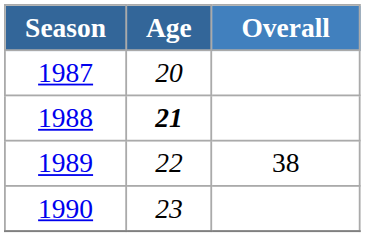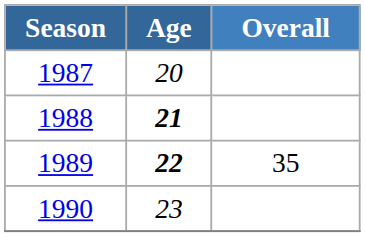1989 | Age: normal -> bold
1989 | Overall: 38 -> 35
